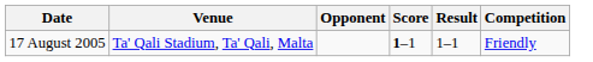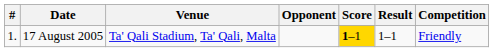+ column: # | 1.
17 August 2005 | Score: no background -> gold background
